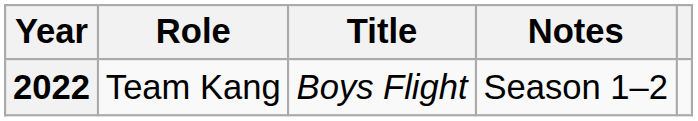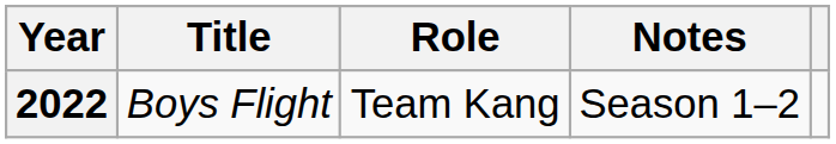columns swapped: Title <-> Role
